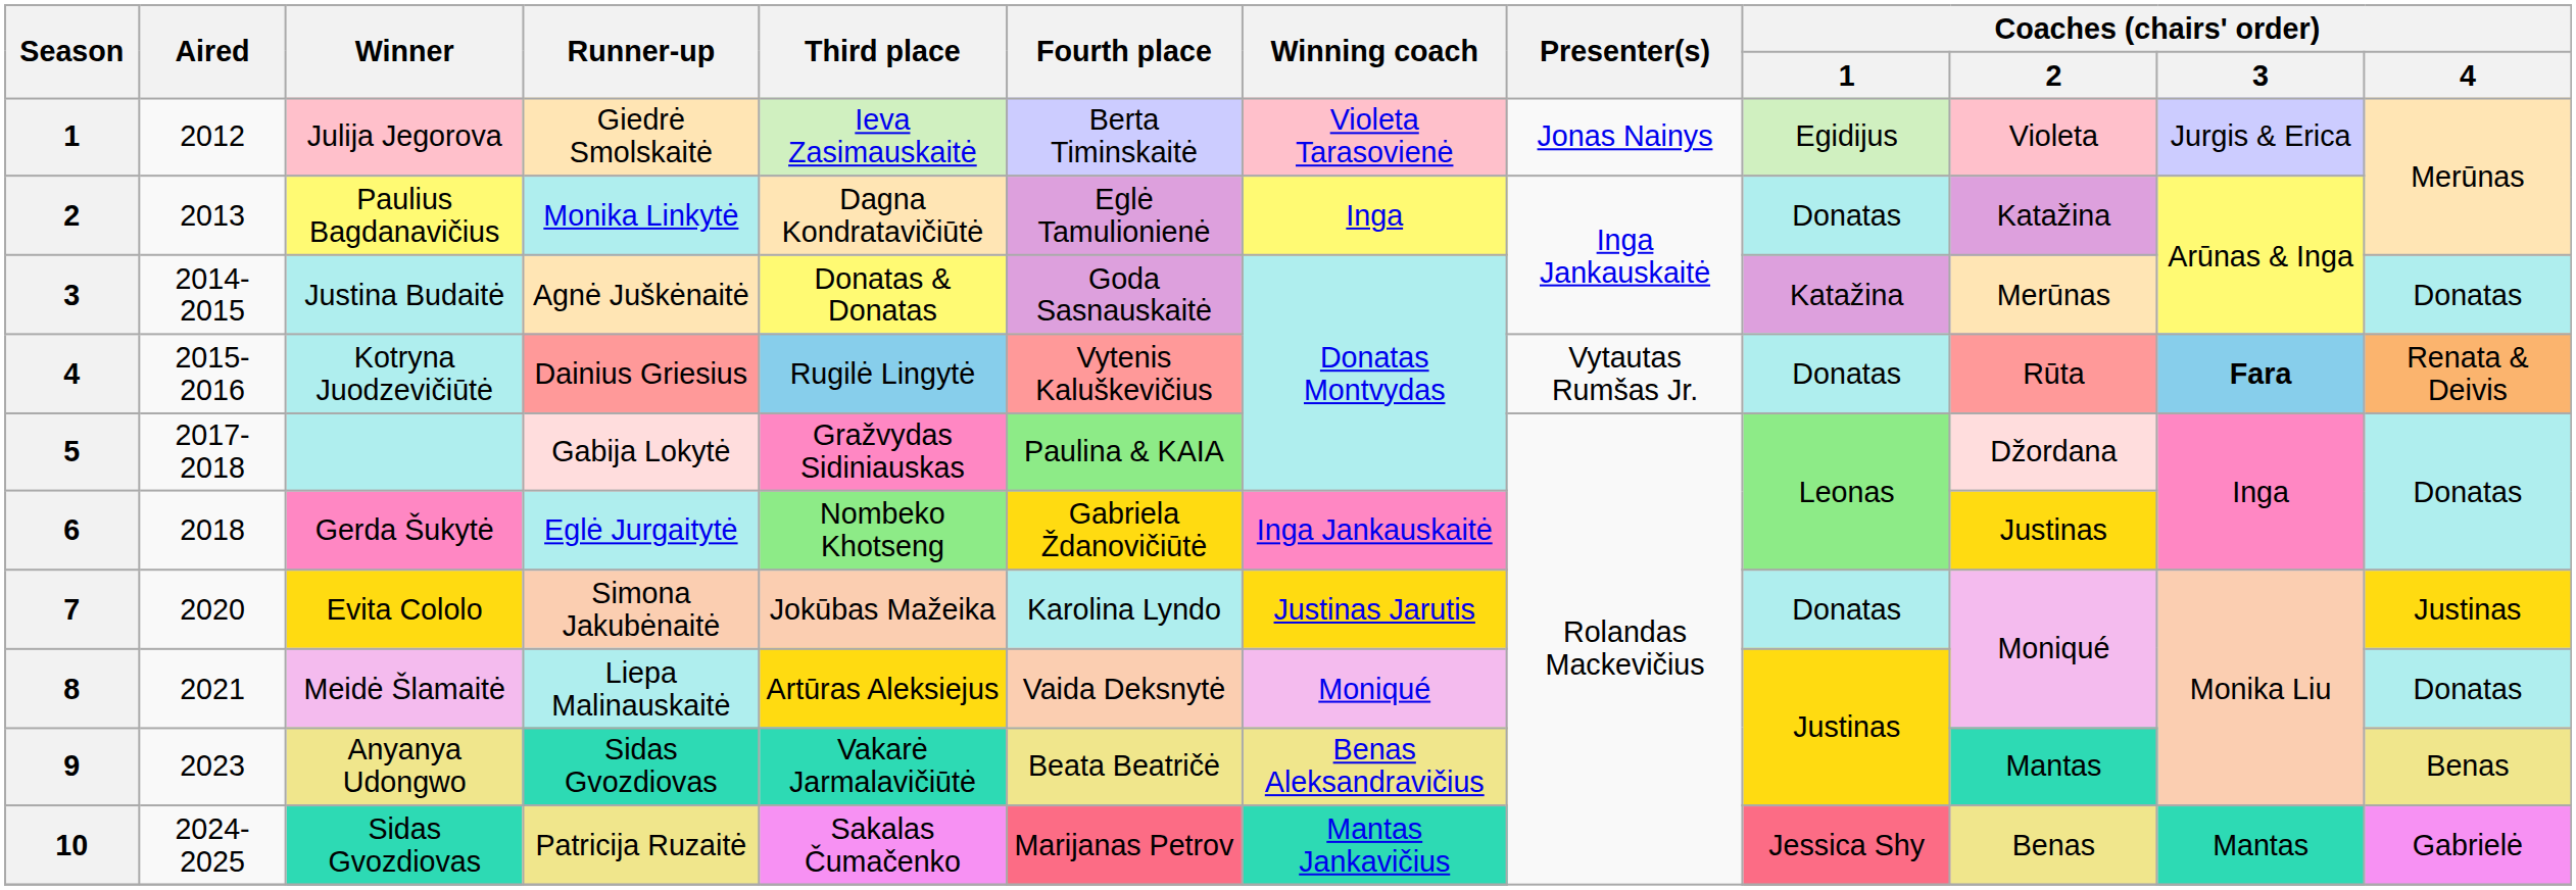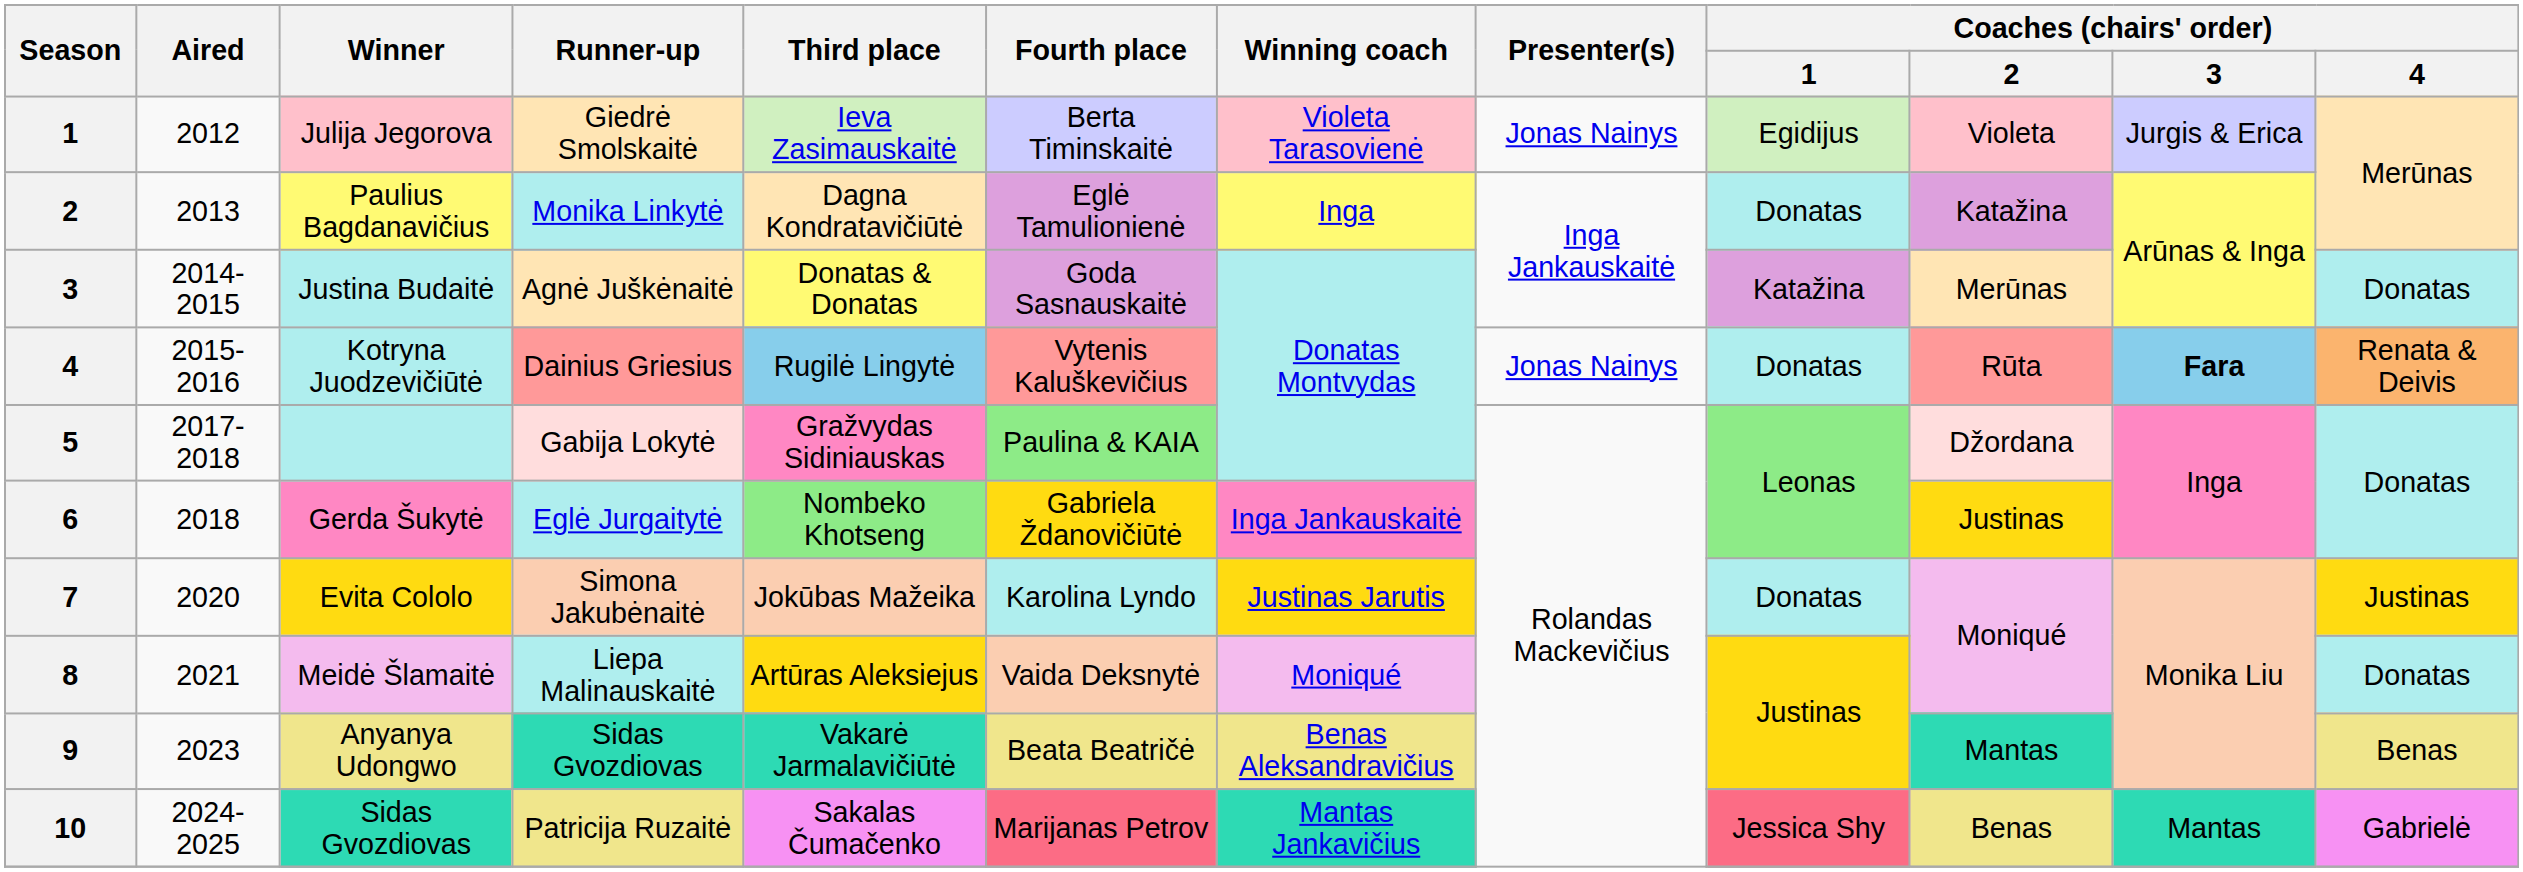Kotryna Juodzevičiūtė | Presenter(s): Vytautas Rumšas Jr. -> Jonas Nainys
